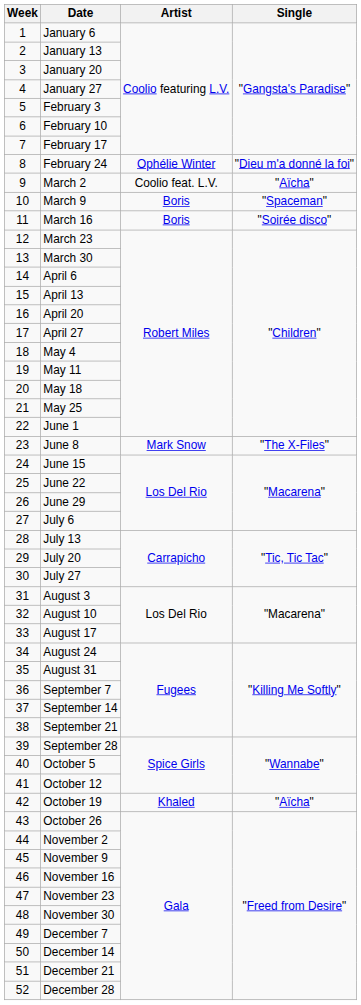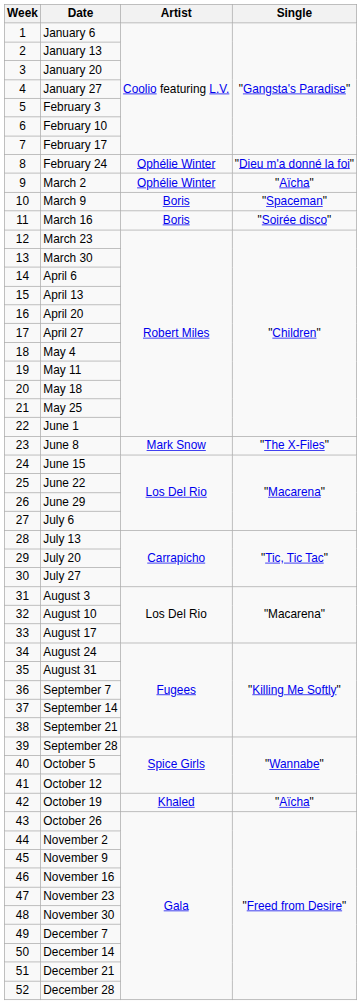March 2 | Artist: Coolio feat. L.V. -> Ophélie Winter
